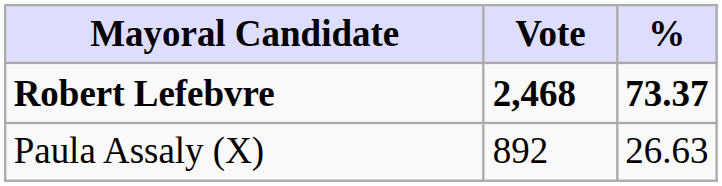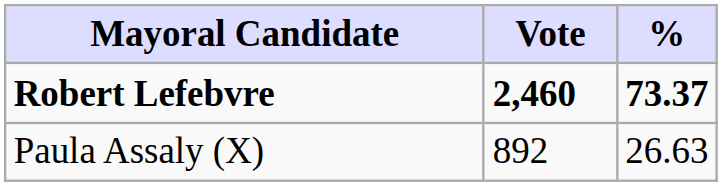Robert Lefebvre | Vote: 2,468 -> 2,460
